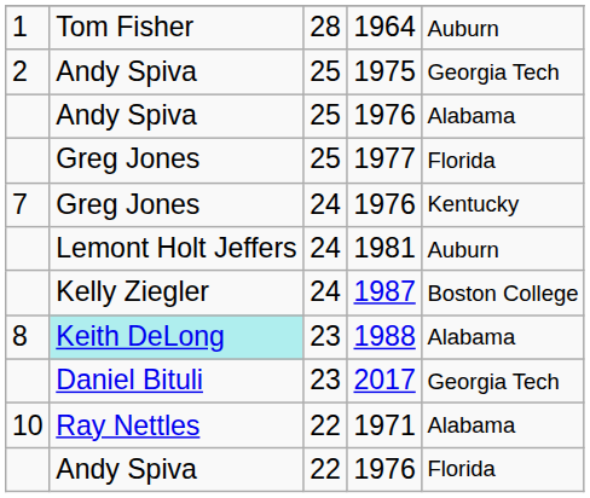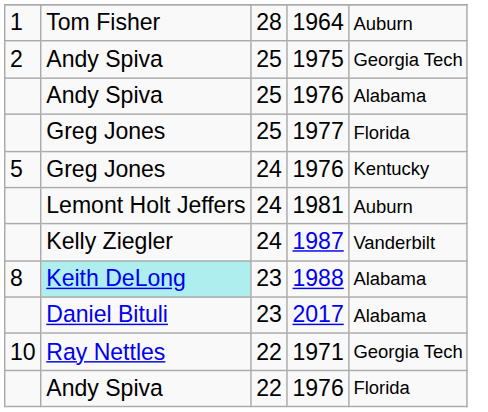24 / 1976 | column 1: 7 -> 5
1987 | column 5: Boston College -> Vanderbilt
2017 | column 5: Georgia Tech -> Alabama
1971 | column 5: Alabama -> Georgia Tech
